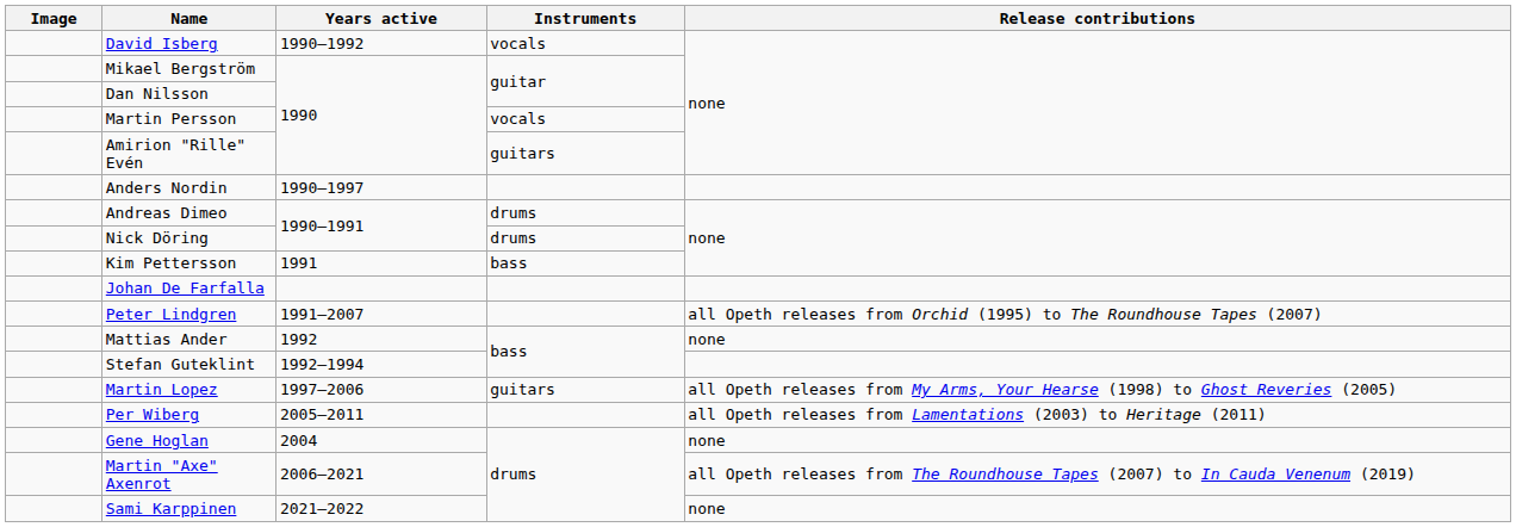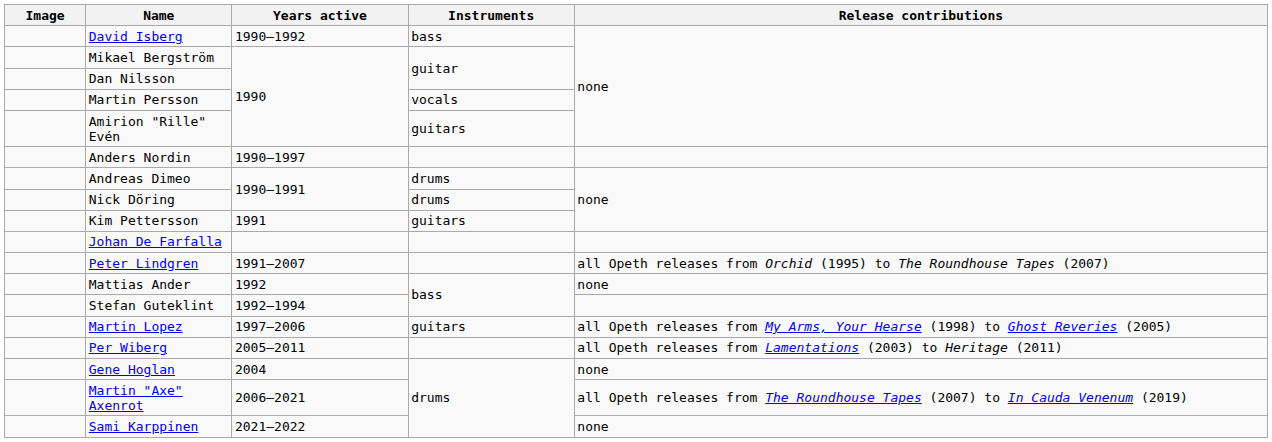David Isberg | Instruments: vocals -> bass
Kim Pettersson | Instruments: bass -> guitars
